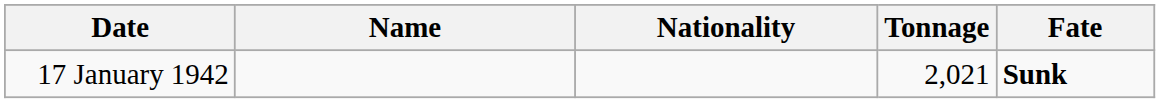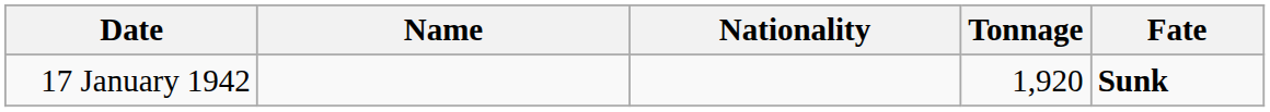17 January 1942 | Tonnage: 2,021 -> 1,920
